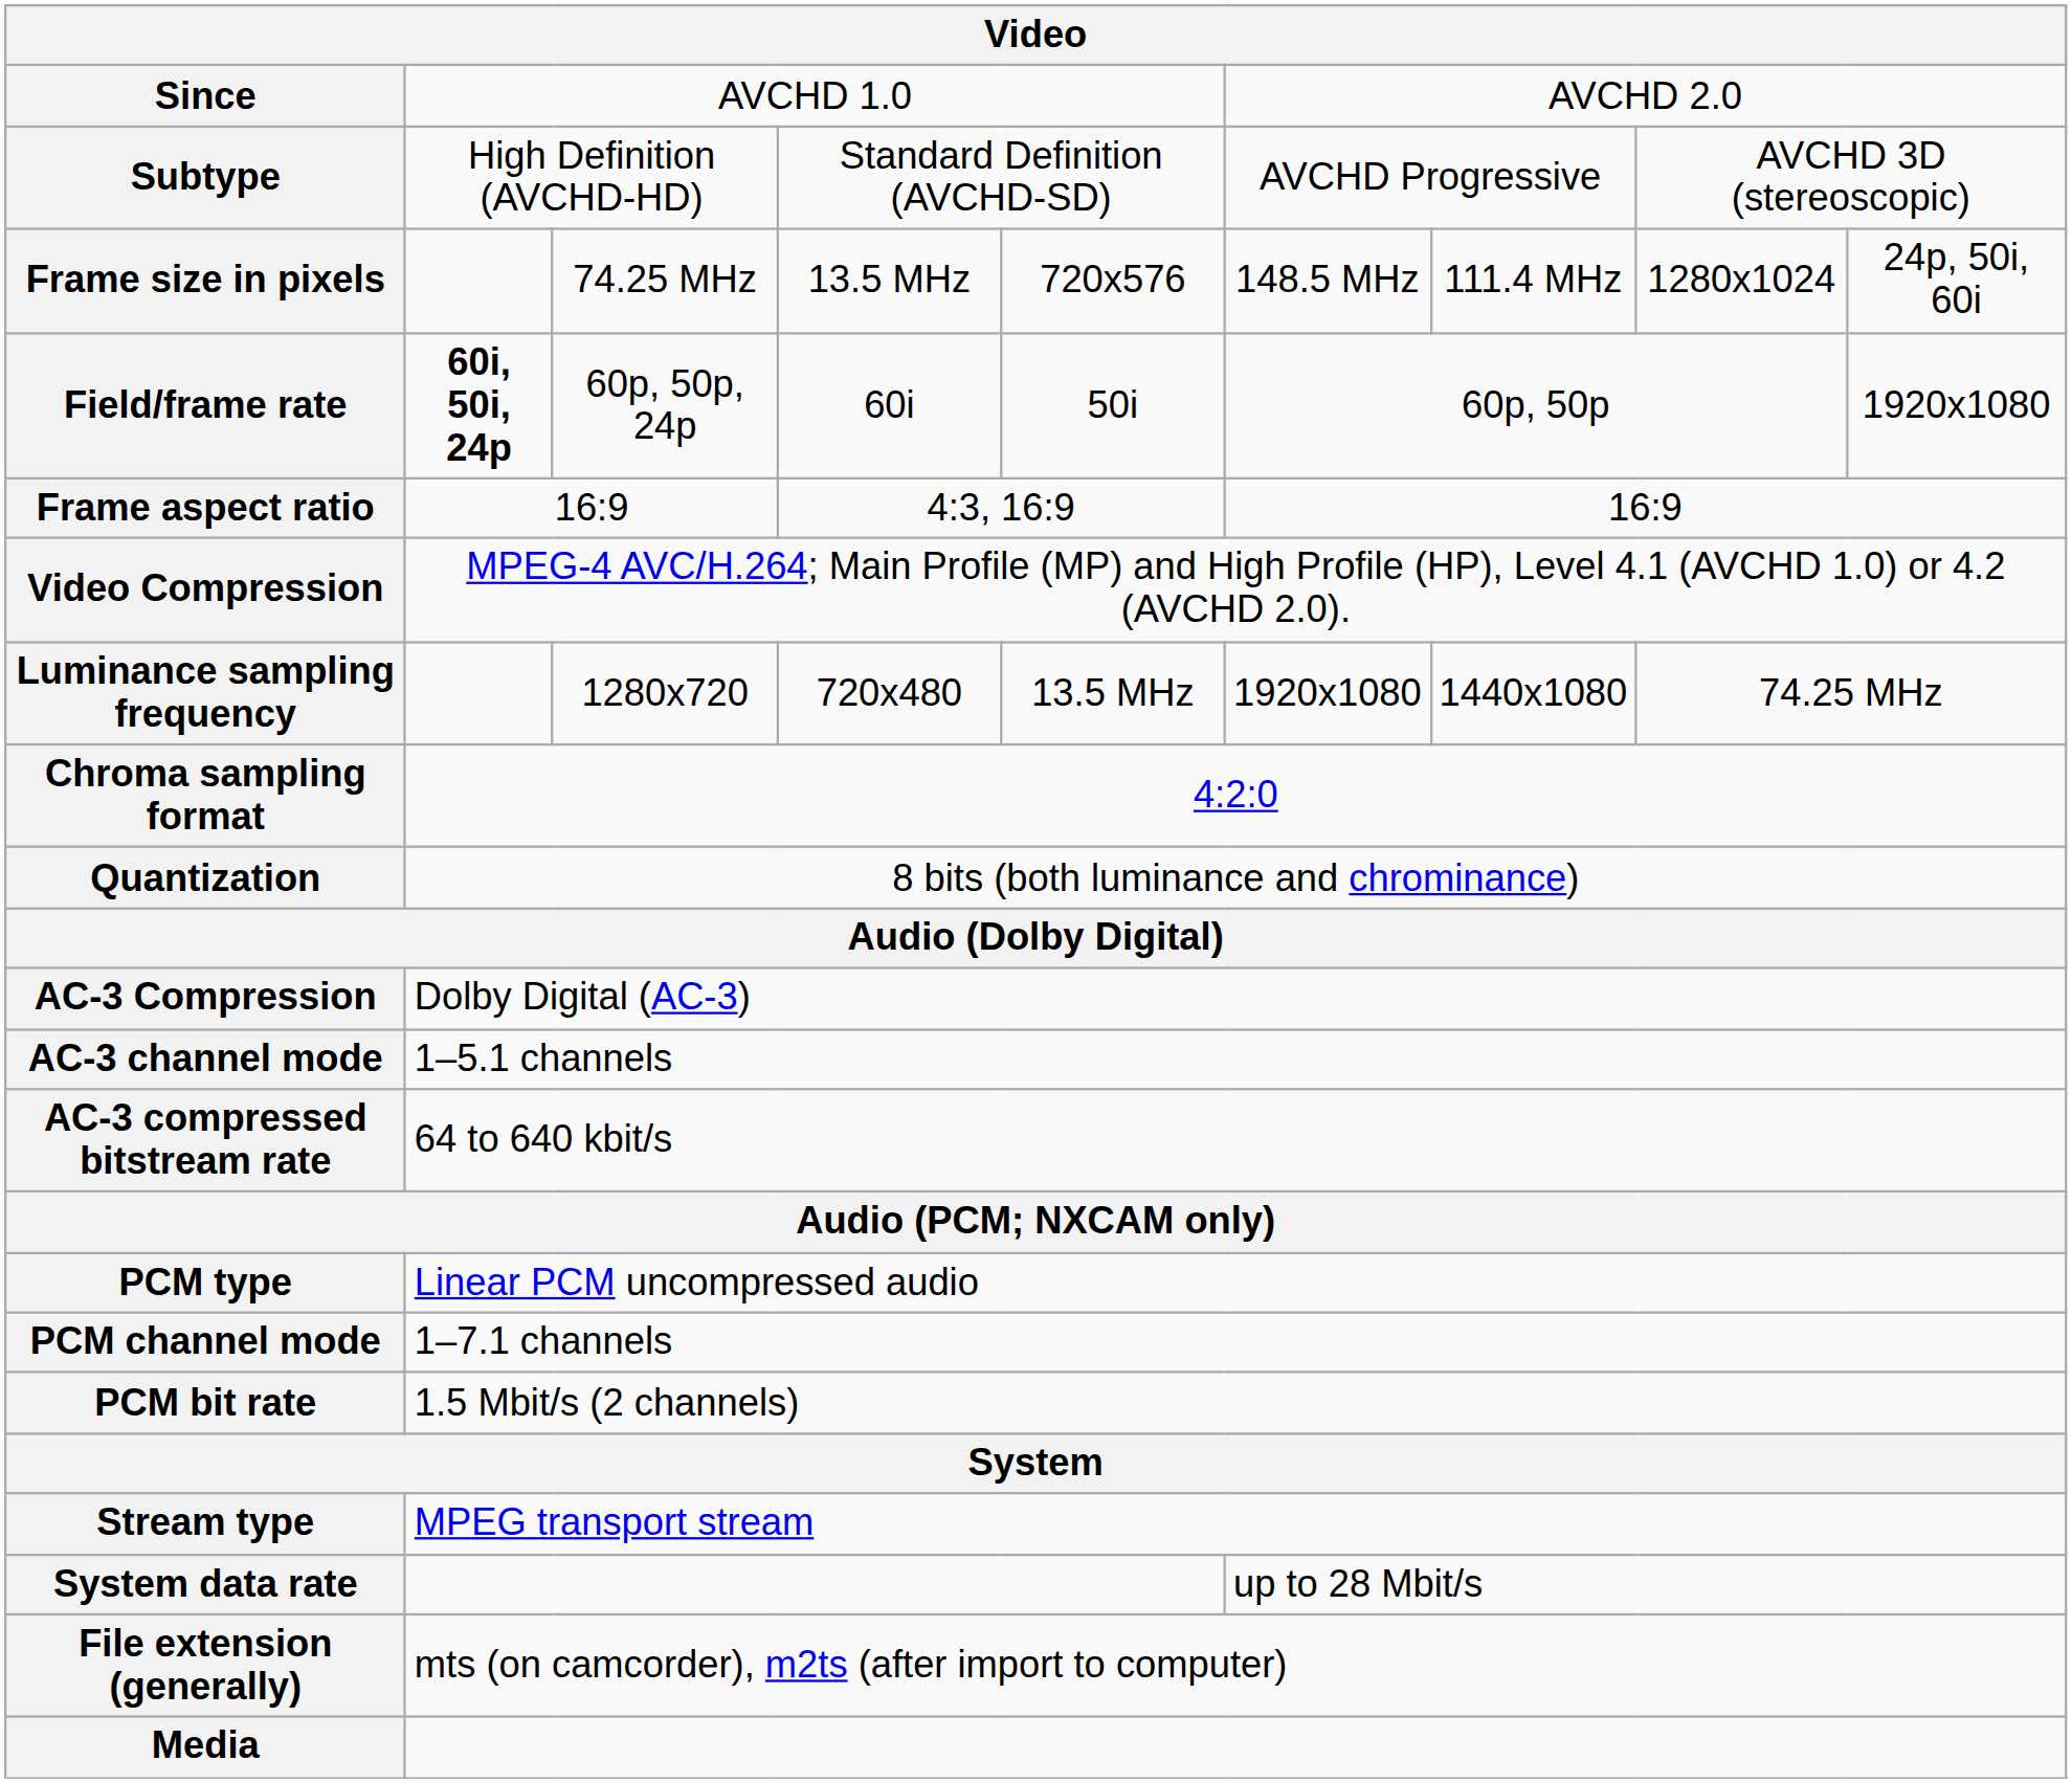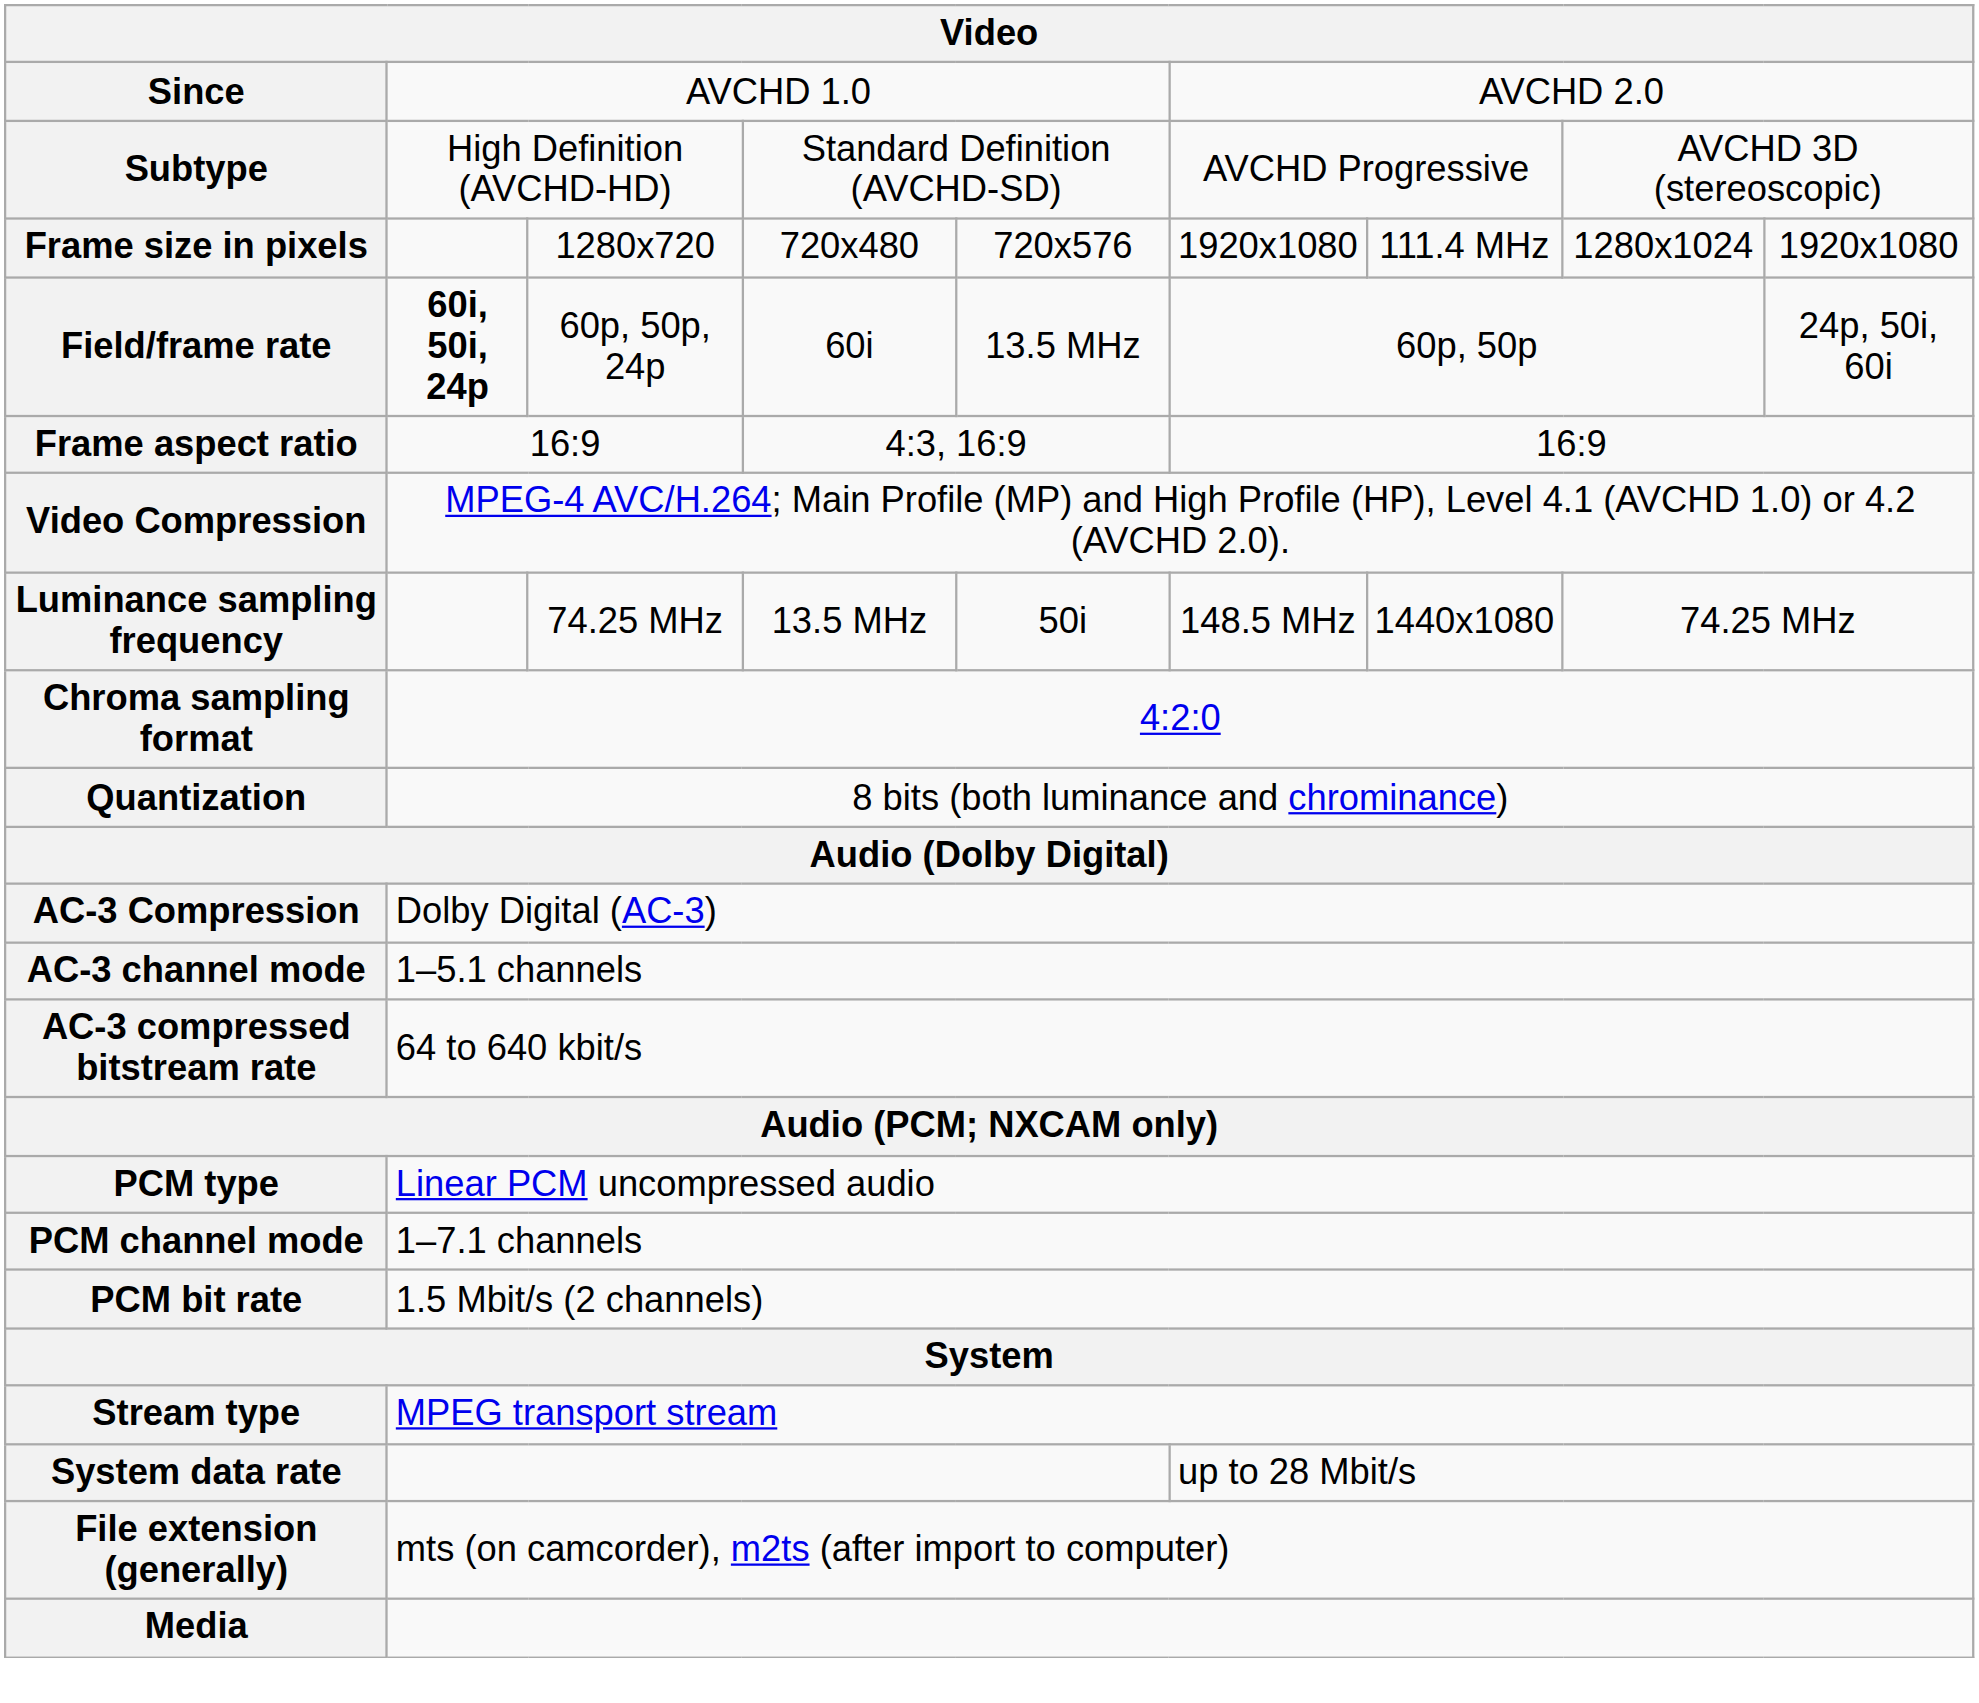Frame size in pixels | column 3: 74.25 MHz -> 1280x720
Frame size in pixels | column 4: 13.5 MHz -> 720x480
Frame size in pixels | column 6: 148.5 MHz -> 1920x1080
Frame size in pixels | column 9: 24p, 50i, 60i -> 1920x1080
Field/frame rate | column 5: 50i -> 13.5 MHz
Field/frame rate | column 9: 1920x1080 -> 24p, 50i, 60i
Luminance sampling frequency | column 3: 1280x720 -> 74.25 MHz
Luminance sampling frequency | column 4: 720x480 -> 13.5 MHz
Luminance sampling frequency | column 5: 13.5 MHz -> 50i
Luminance sampling frequency | column 6: 1920x1080 -> 148.5 MHz
